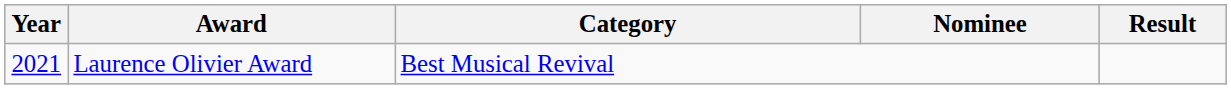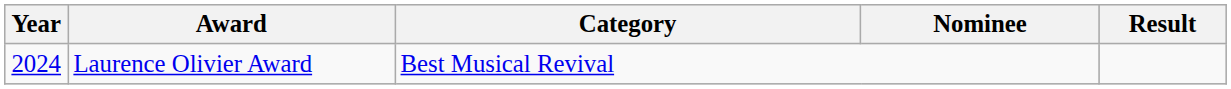Laurence Olivier Award | Year: 2021 -> 2024
